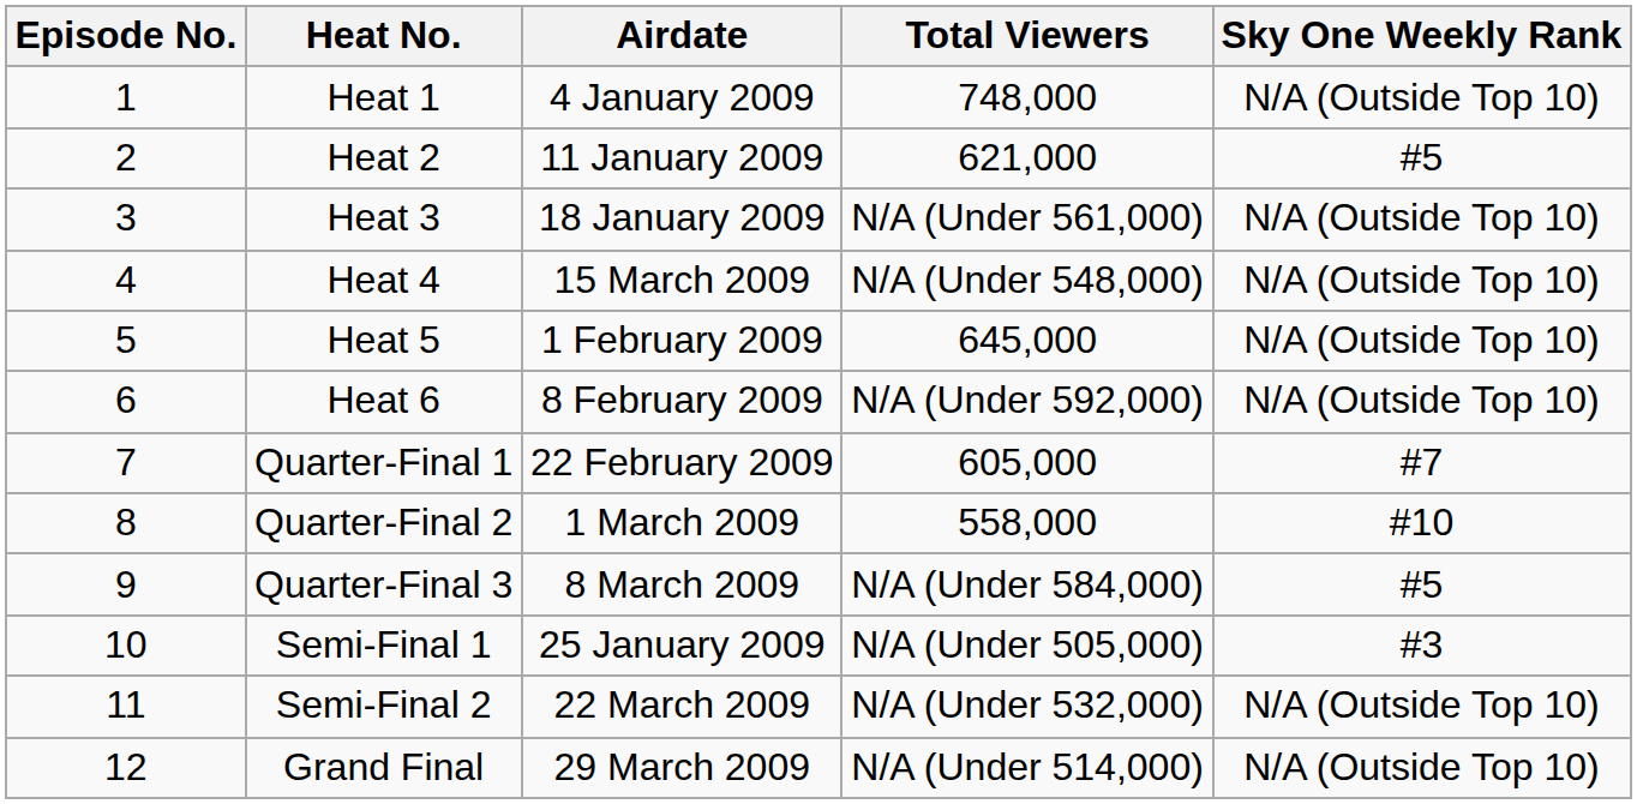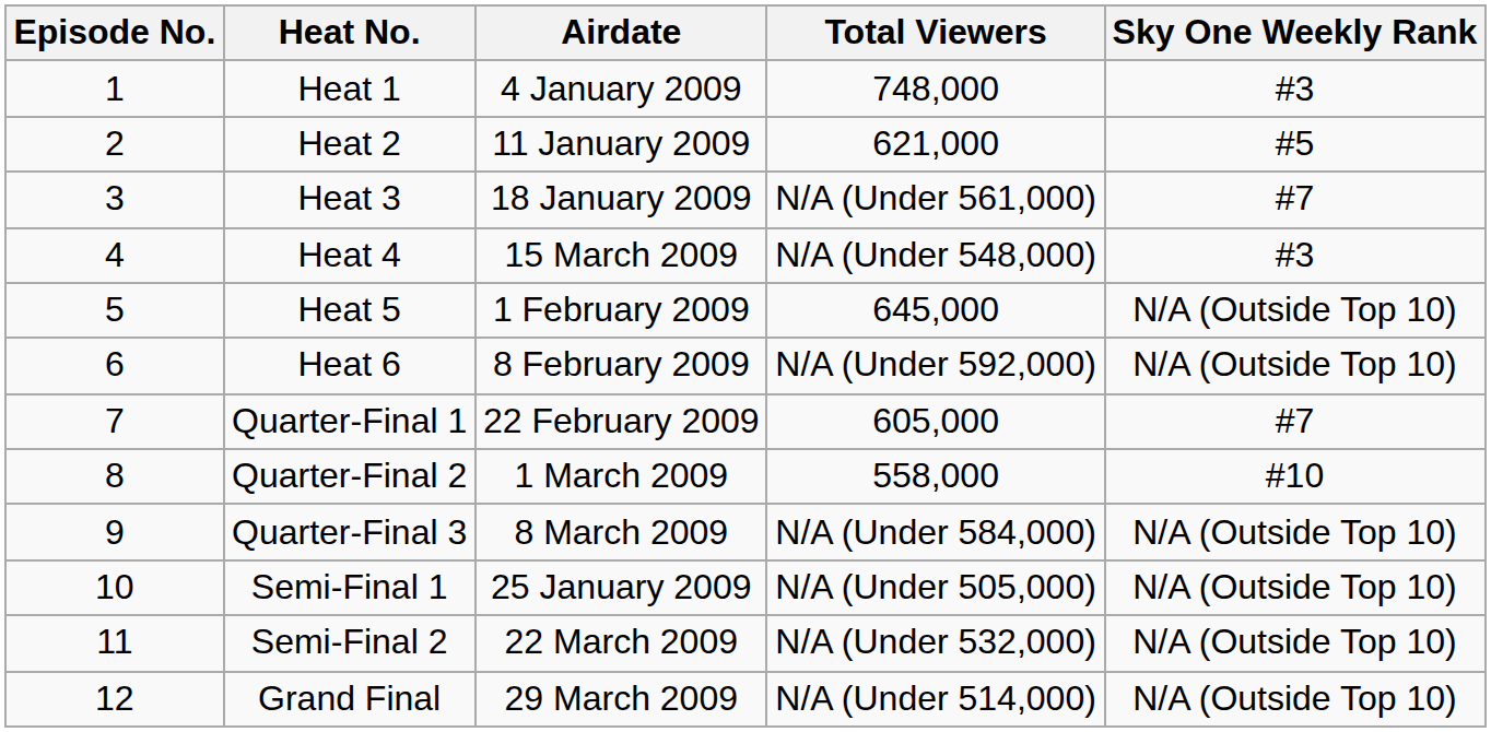Heat 1 | Sky One Weekly Rank: N/A (Outside Top 10) -> #3
Heat 3 | Sky One Weekly Rank: N/A (Outside Top 10) -> #7
Heat 4 | Sky One Weekly Rank: N/A (Outside Top 10) -> #3
Quarter-Final 3 | Sky One Weekly Rank: #5 -> N/A (Outside Top 10)
Semi-Final 1 | Sky One Weekly Rank: #3 -> N/A (Outside Top 10)
